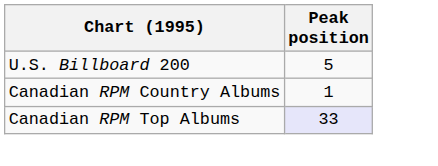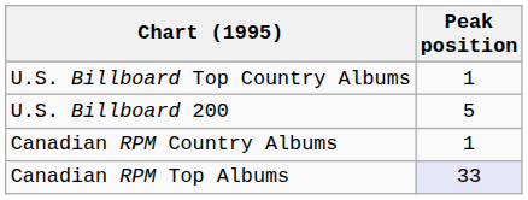+ row: U.S. Billboard Top Country Albums | 1
